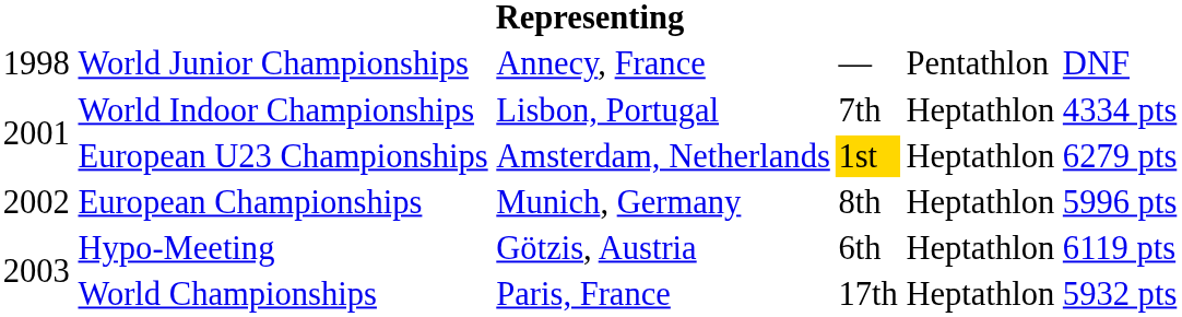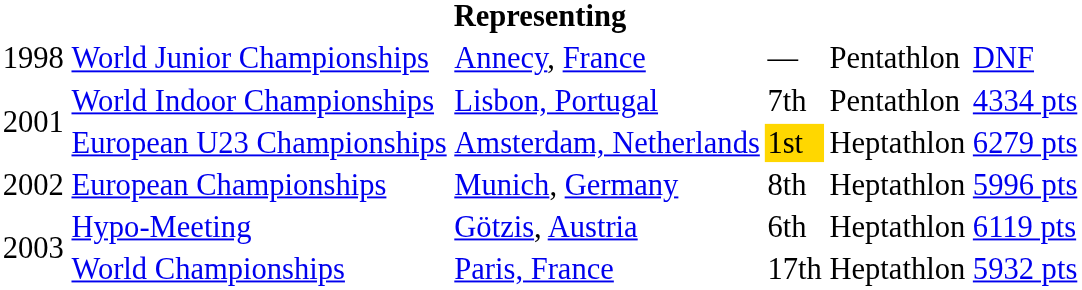World Indoor Championships | column 5: Heptathlon -> Pentathlon
